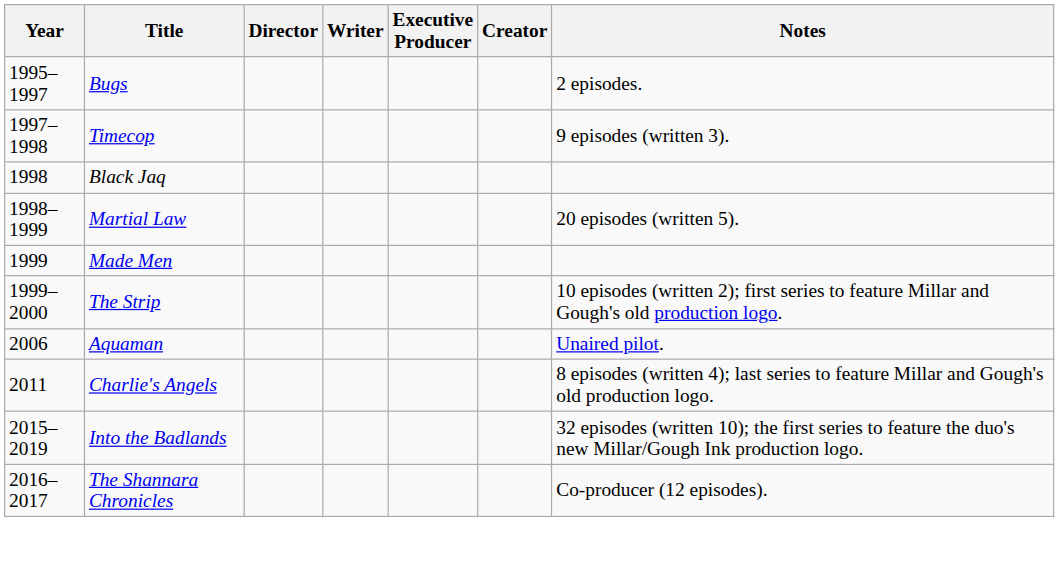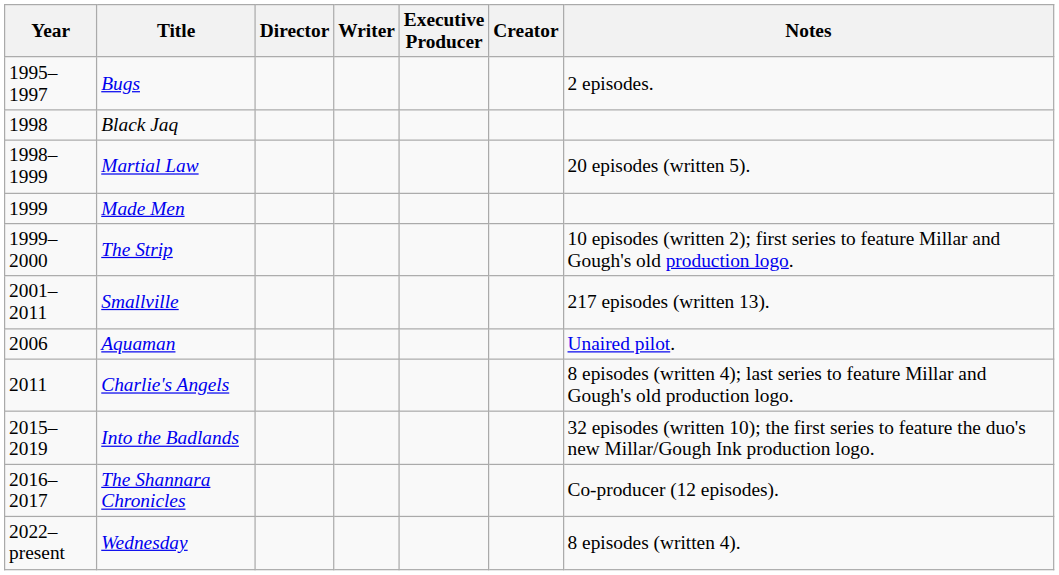- row: 1997–1998 | Timecop | 9 episodes (written 3).
+ row: 2001–2011 | Smallville | 217 episodes (written 13).
+ row: 2022–present | Wednesday | 8 episodes (written 4).
